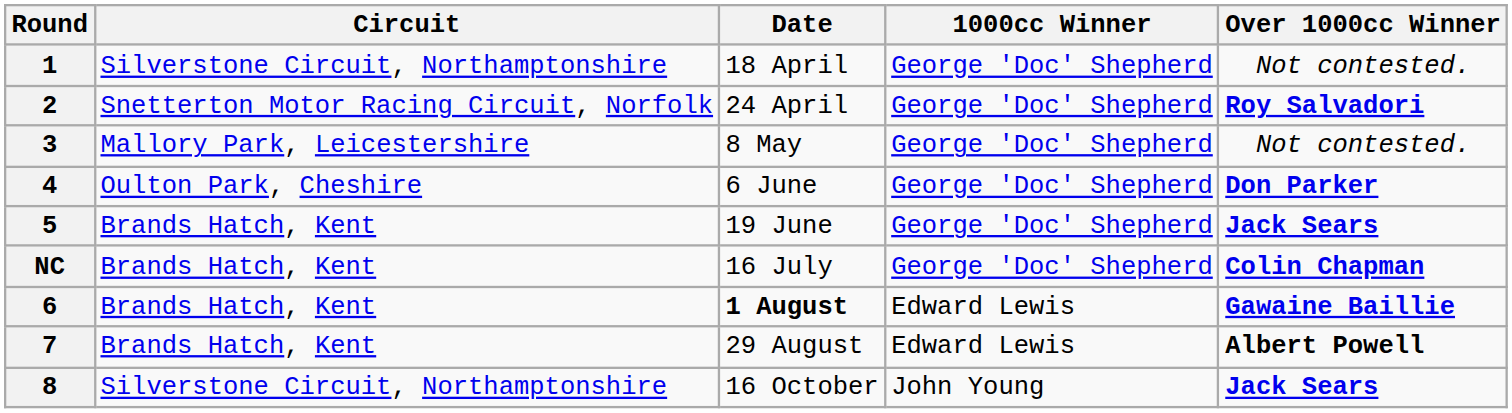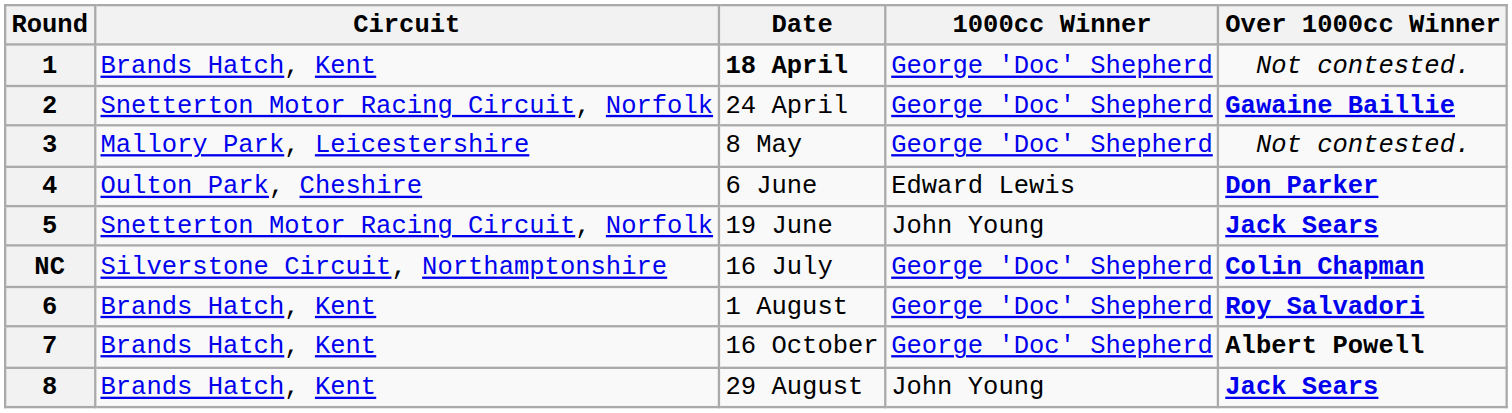1 | Circuit: Silverstone Circuit, Northamptonshire -> Brands Hatch, Kent
1 | Date: normal -> bold
2 | Over 1000cc Winner: Roy Salvadori -> Gawaine Baillie
4 | 1000cc Winner: George 'Doc' Shepherd -> Edward Lewis
5 | Circuit: Brands Hatch, Kent -> Snetterton Motor Racing Circuit, Norfolk
5 | 1000cc Winner: George 'Doc' Shepherd -> John Young
NC | Circuit: Brands Hatch, Kent -> Silverstone Circuit, Northamptonshire
6 | Date: bold -> normal
6 | 1000cc Winner: Edward Lewis -> George 'Doc' Shepherd
6 | Over 1000cc Winner: Gawaine Baillie -> Roy Salvadori
7 | Date: 29 August -> 16 October
7 | 1000cc Winner: Edward Lewis -> George 'Doc' Shepherd
8 | Circuit: Silverstone Circuit, Northamptonshire -> Brands Hatch, Kent
8 | Date: 16 October -> 29 August
